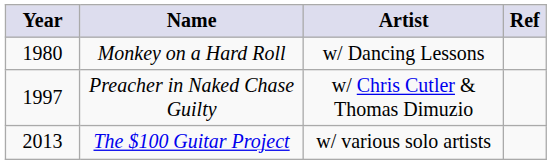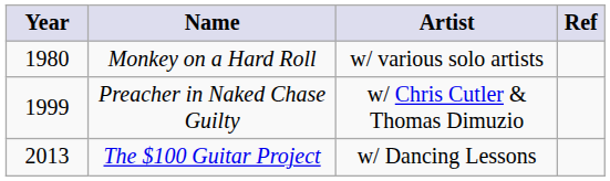Monkey on a Hard Roll | Artist: w/ Dancing Lessons -> w/ various solo artists
Preacher in Naked Chase Guilty | Year: 1997 -> 1999
The $100 Guitar Project | Artist: w/ various solo artists -> w/ Dancing Lessons
